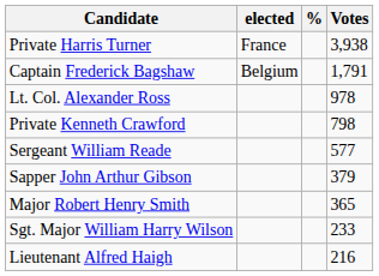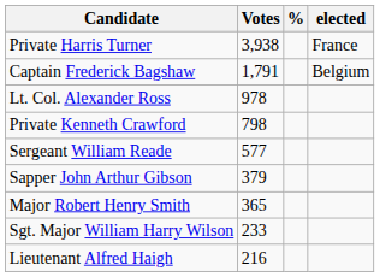columns swapped: Votes <-> elected
